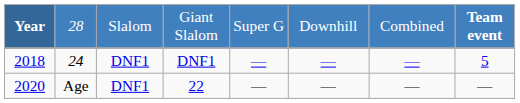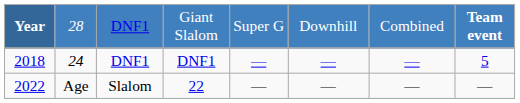Giant Slalom | column 3: Slalom -> DNF1
22 | Year: 2020 -> 2022
22 | column 3: DNF1 -> Slalom
